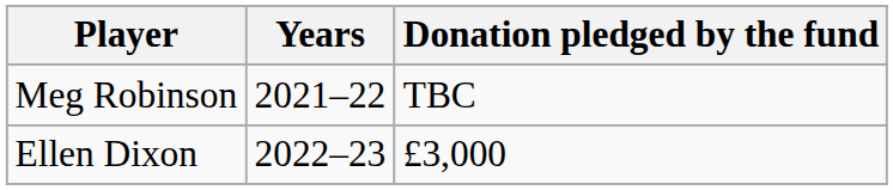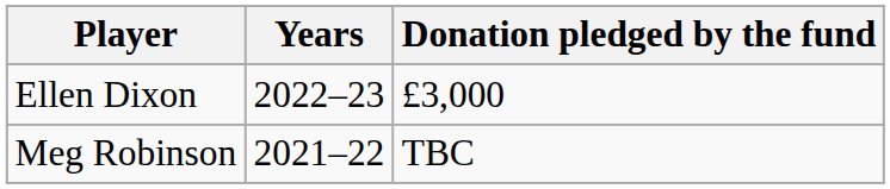rows swapped: Meg Robinson <-> Ellen Dixon
